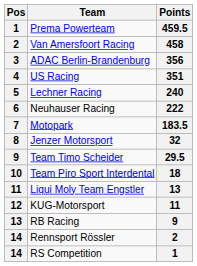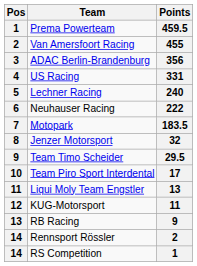Van Amersfoort Racing | Points: 458 -> 455
US Racing | Points: 351 -> 331
Team Piro Sport Interdental | Points: 18 -> 17
